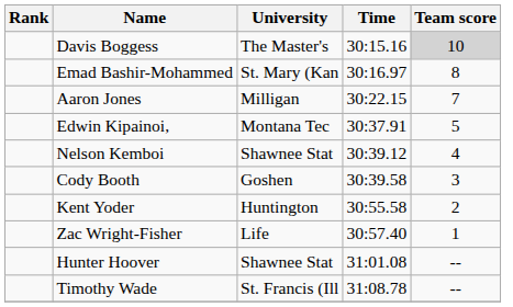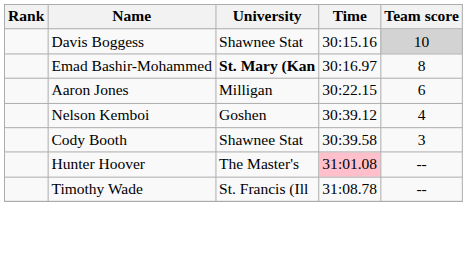Davis Boggess | University: The Master's -> Shawnee Stat
Emad Bashir-Mohammed | University: normal -> bold
Aaron Jones | Team score: 7 -> 6
- row: Edwin Kipainoi, | Montana Tec | 30:37.91 | 5
Nelson Kemboi | University: Shawnee Stat -> Goshen
Cody Booth | University: Goshen -> Shawnee Stat
- row: Kent Yoder | Huntington | 30:55.58 | 2
- row: Zac Wright-Fisher | Life | 30:57.40 | 1
Hunter Hoover | University: Shawnee Stat -> The Master's
Hunter Hoover | Time: no background -> pink background
